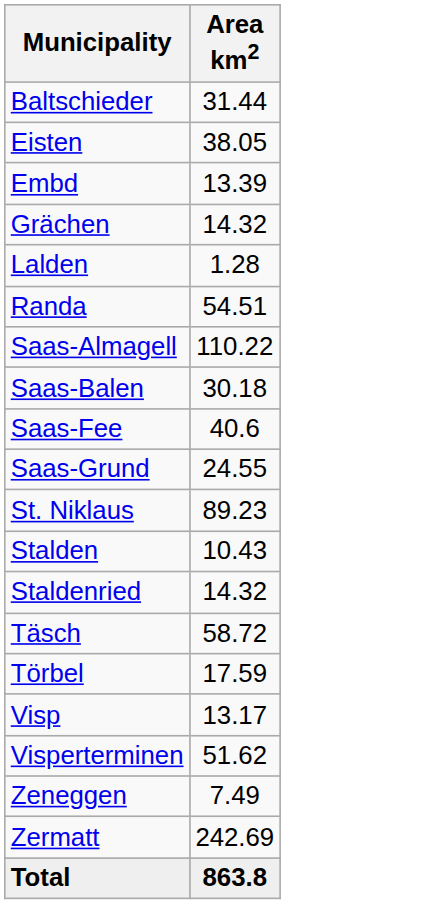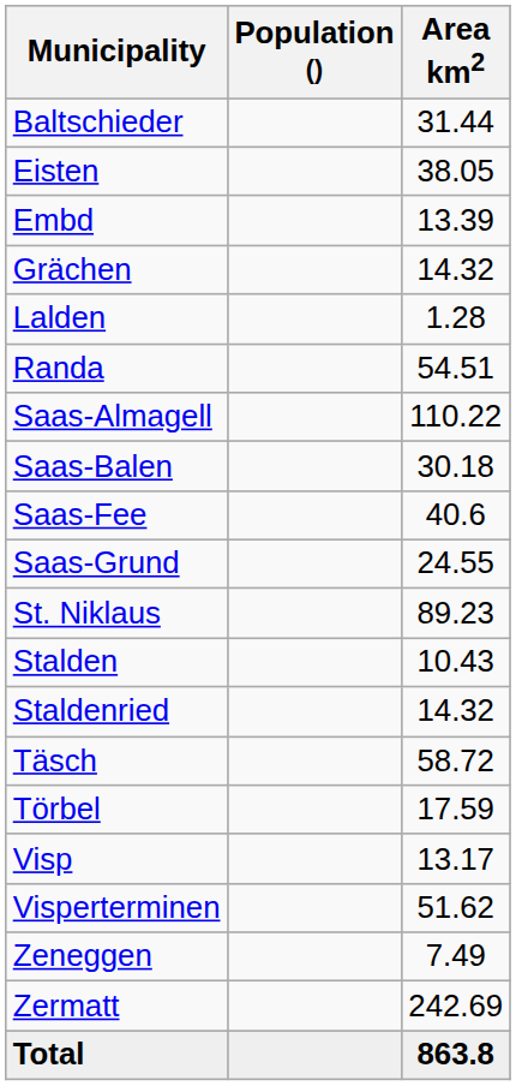+ column: Population ()
